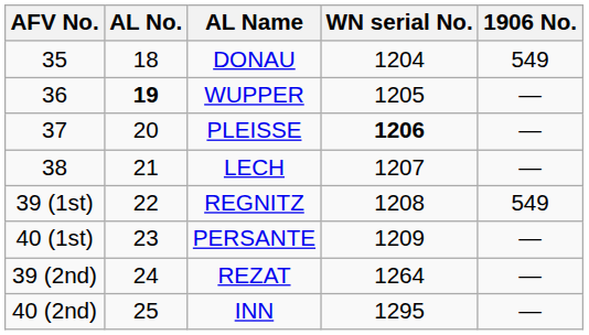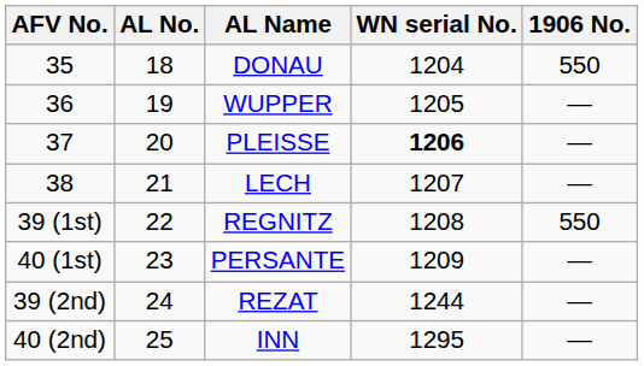35 | 1906 No.: 549 -> 550
36 | AL No.: bold -> normal
39 (1st) | 1906 No.: 549 -> 550
39 (2nd) | WN serial No.: 1264 -> 1244
